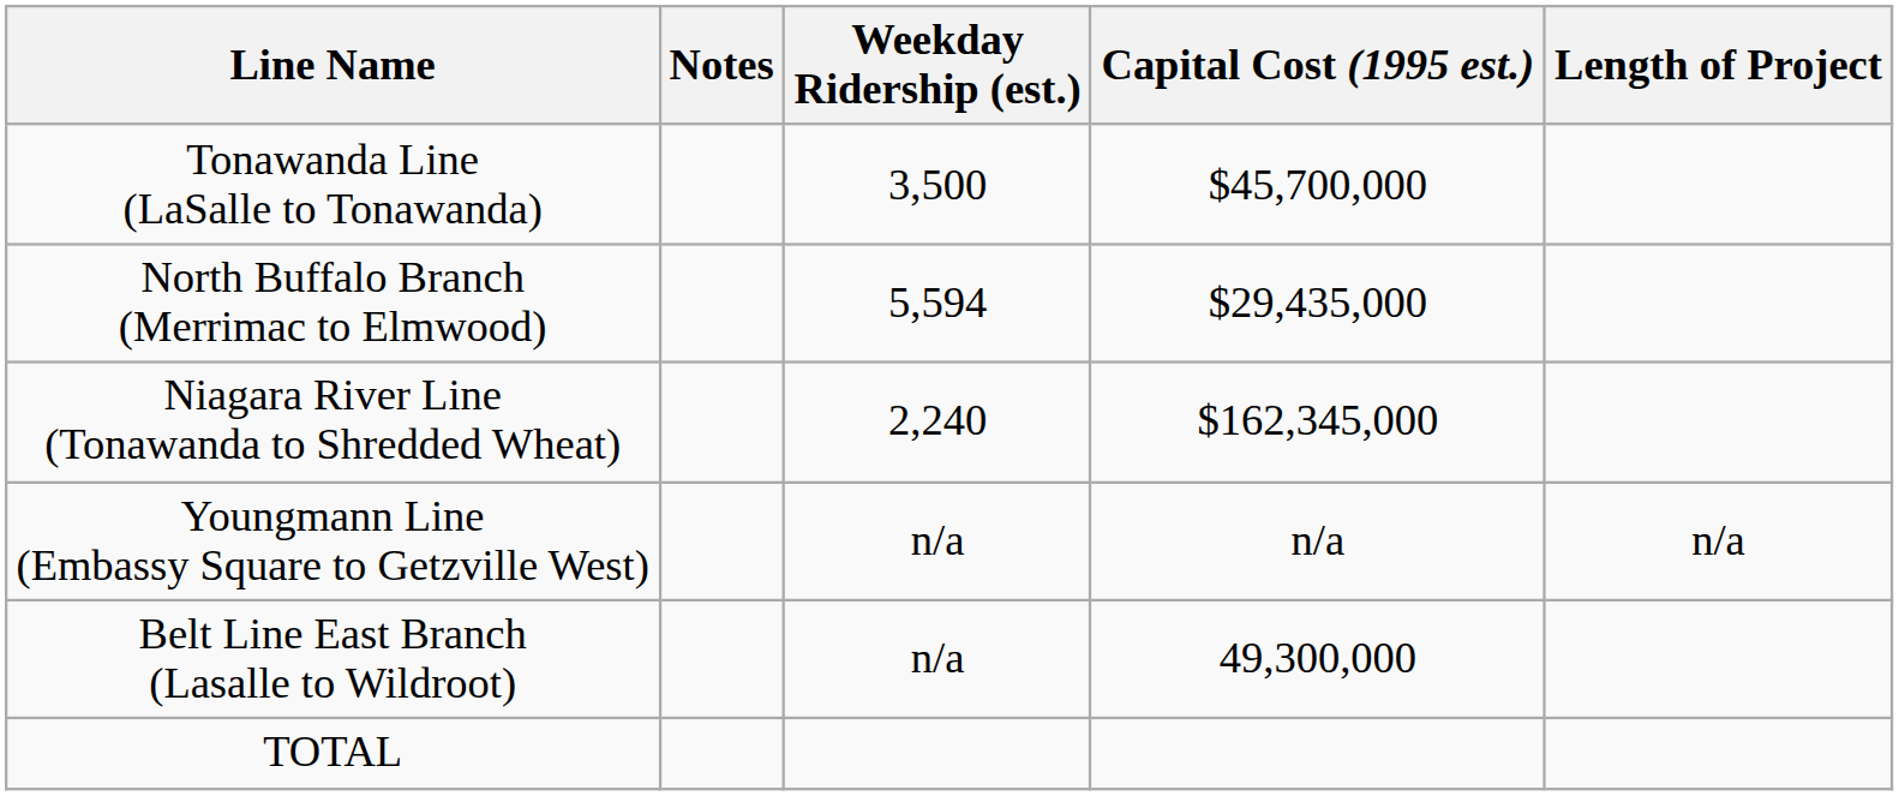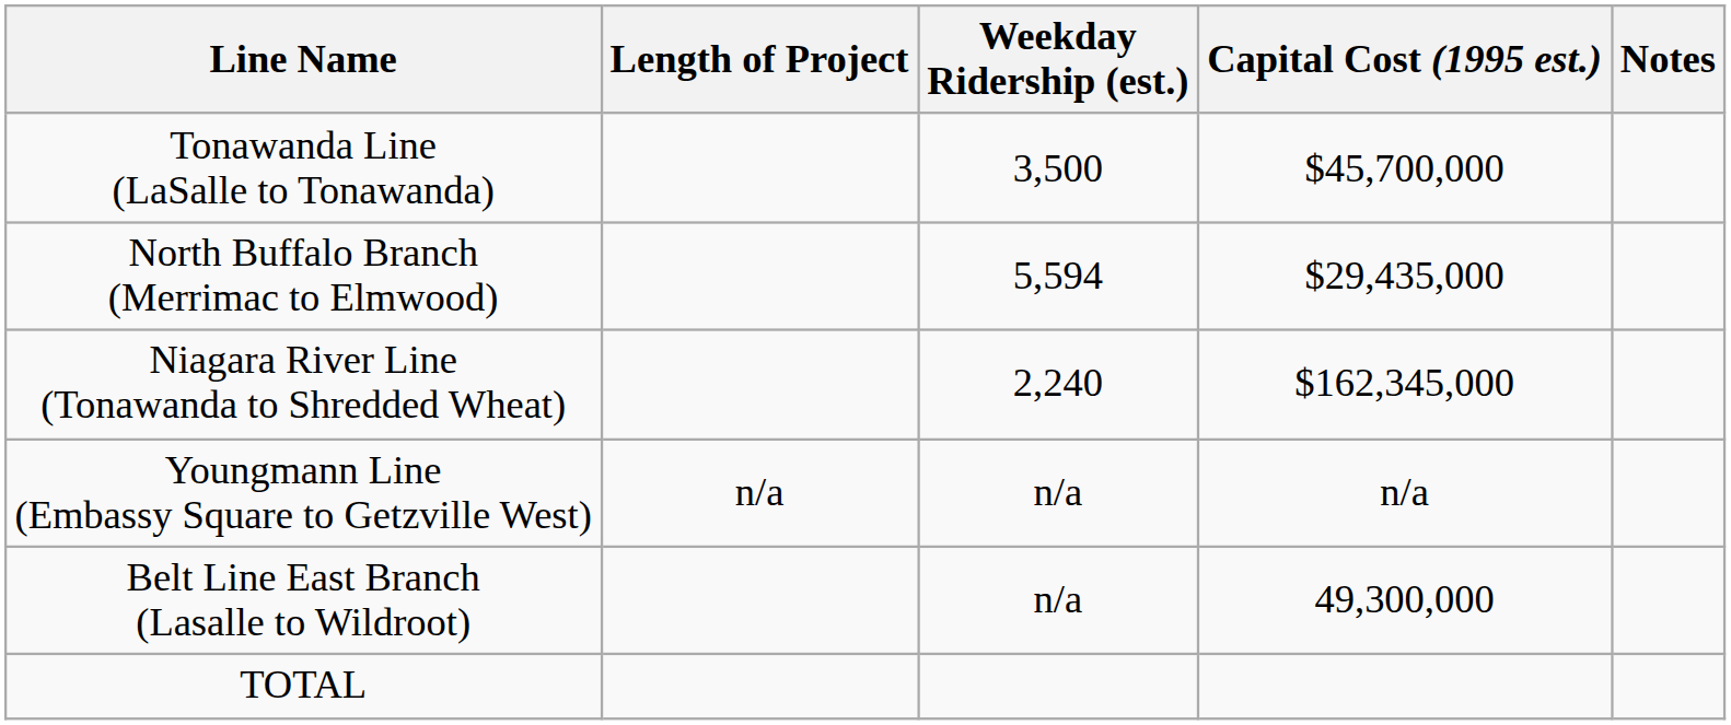columns swapped: Length of Project <-> Notes
